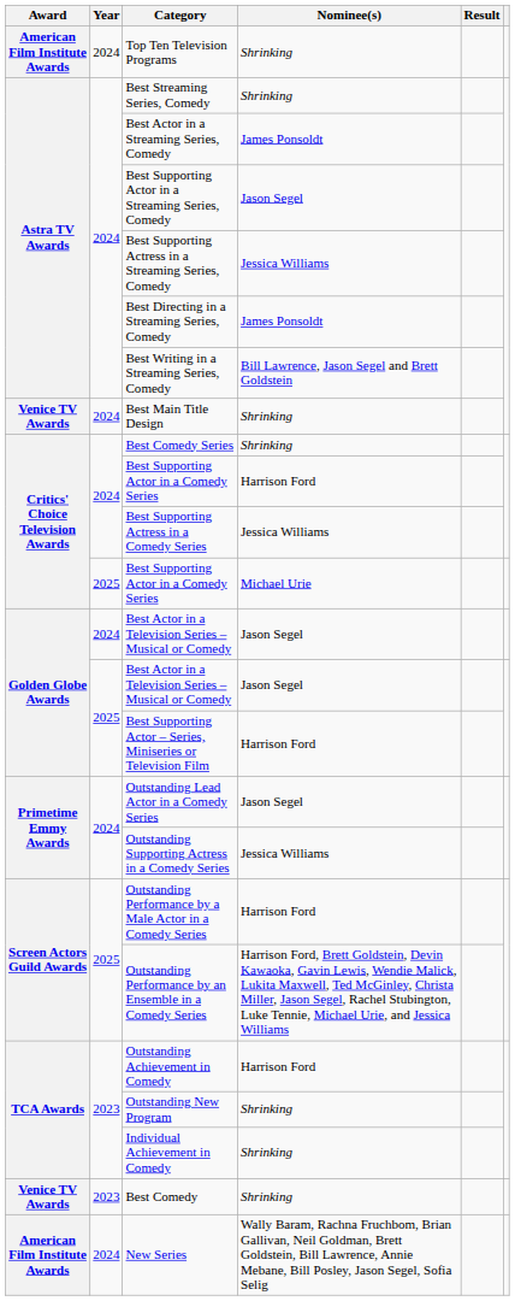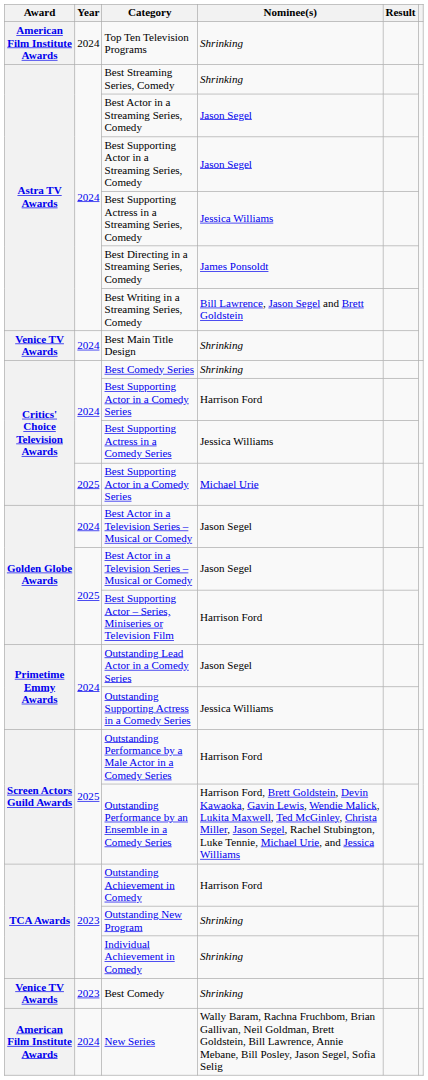Best Actor in a Streaming Series, Comedy | Nominee(s): James Ponsoldt -> Jason Segel
